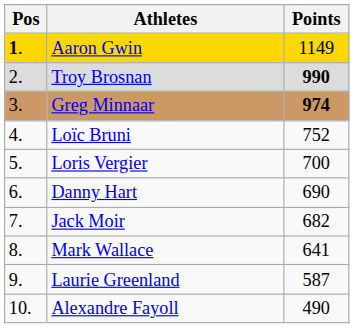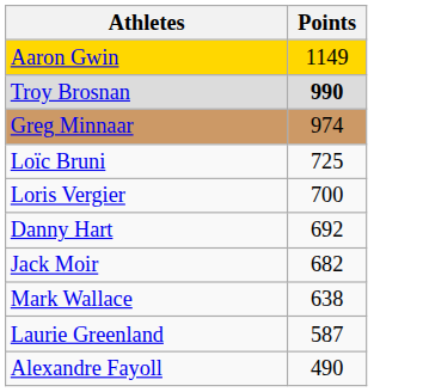- column: Pos | 1. | 2. | 3. | 4. | 5. | 6. | 7. | 8. | 9. | 10.
Greg Minnaar | Points: bold -> normal
Loïc Bruni | Points: 752 -> 725
Danny Hart | Points: 690 -> 692
Mark Wallace | Points: 641 -> 638
